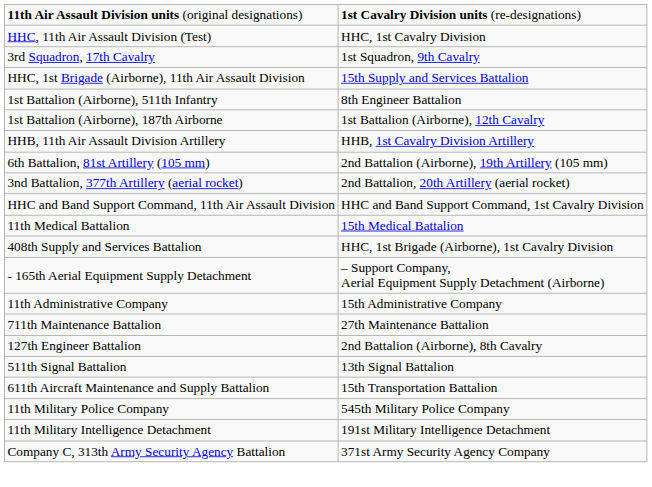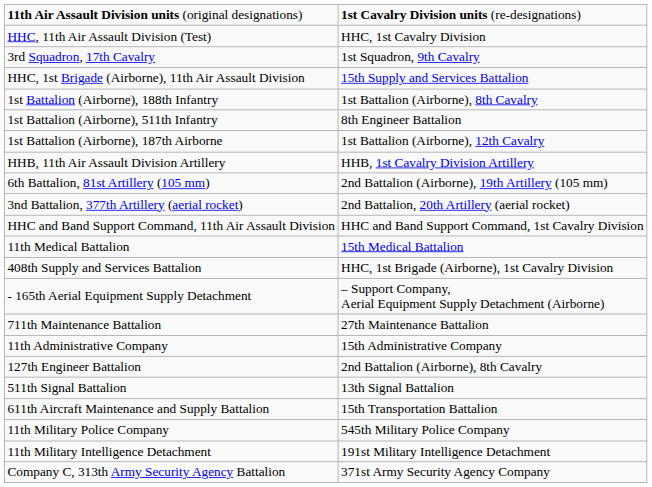+ row: 1st Battalion (Airborne), 188th Infantry | 1st Battalion (Airborne), 8th Cavalry
rows swapped: 11th Administrative Company <-> 711th Maintenance Battalion
